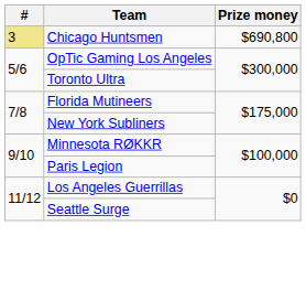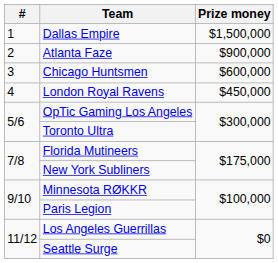+ row: 1 | Dallas Empire | $1,500,000
+ row: 2 | Atlanta Faze | $900,000
Chicago Huntsmen | #: khaki background -> no background
Chicago Huntsmen | Prize money: $690,800 -> $600,000
+ row: 4 | London Royal Ravens | $450,000
